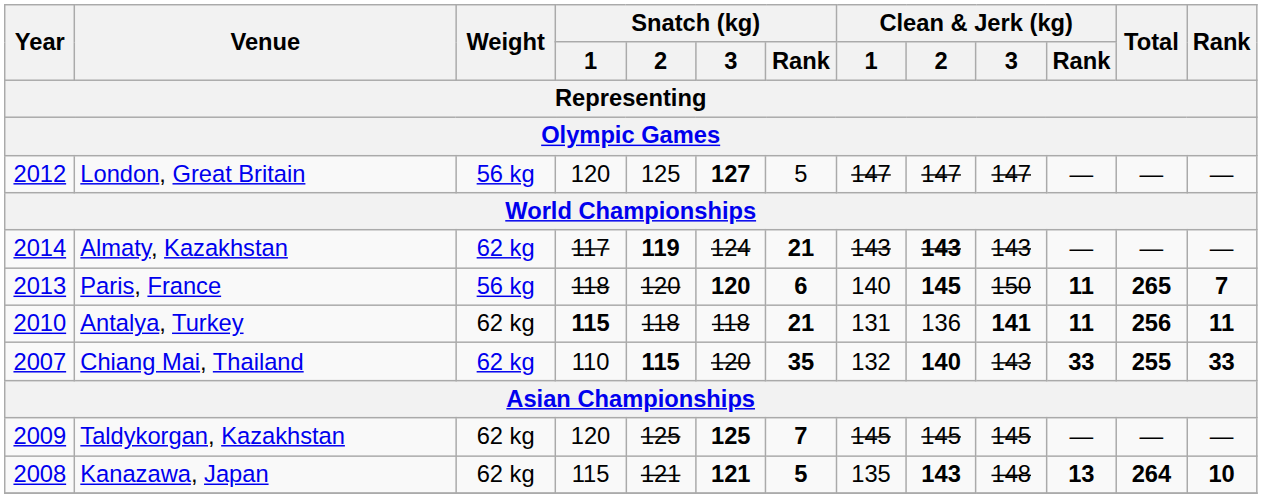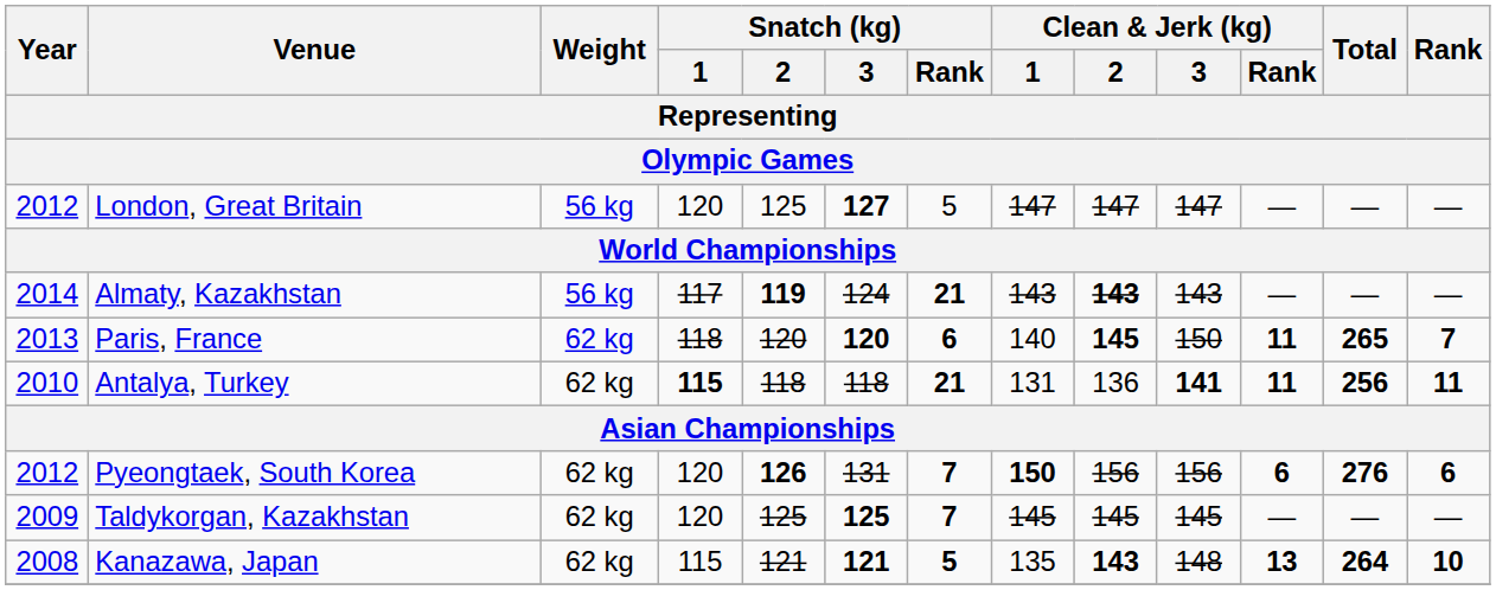Almaty, Kazakhstan | Weight: 62 kg -> 56 kg
Paris, France | Weight: 56 kg -> 62 kg
- row: 2007 | Chiang Mai, Thailand | 62 kg | 110 | 115 | 120 | 35 | 132 | 140 | 143 | 33 | 255 | 33
+ row: 2012 | Pyeongtaek, South Korea | 62 kg | 120 | 126 | 131 | 7 | 150 | 156 | 156 | 6 | 276 | 6
